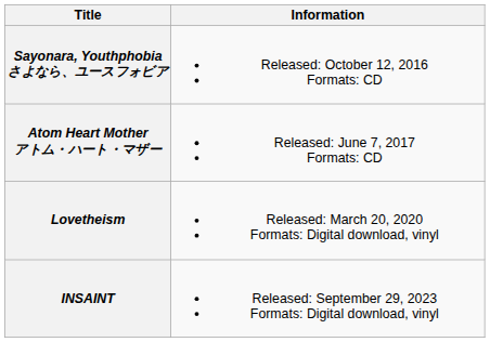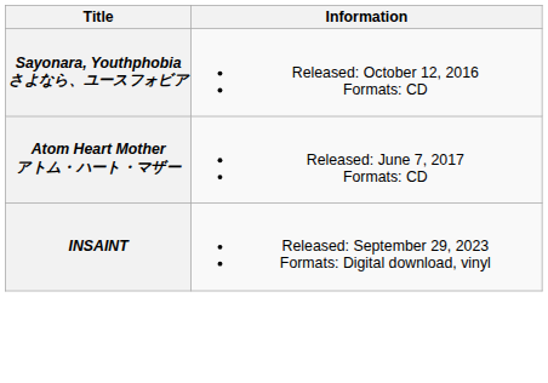- row: Lovetheism | Released: March 20, 2020 Formats: Digital download, vinyl
